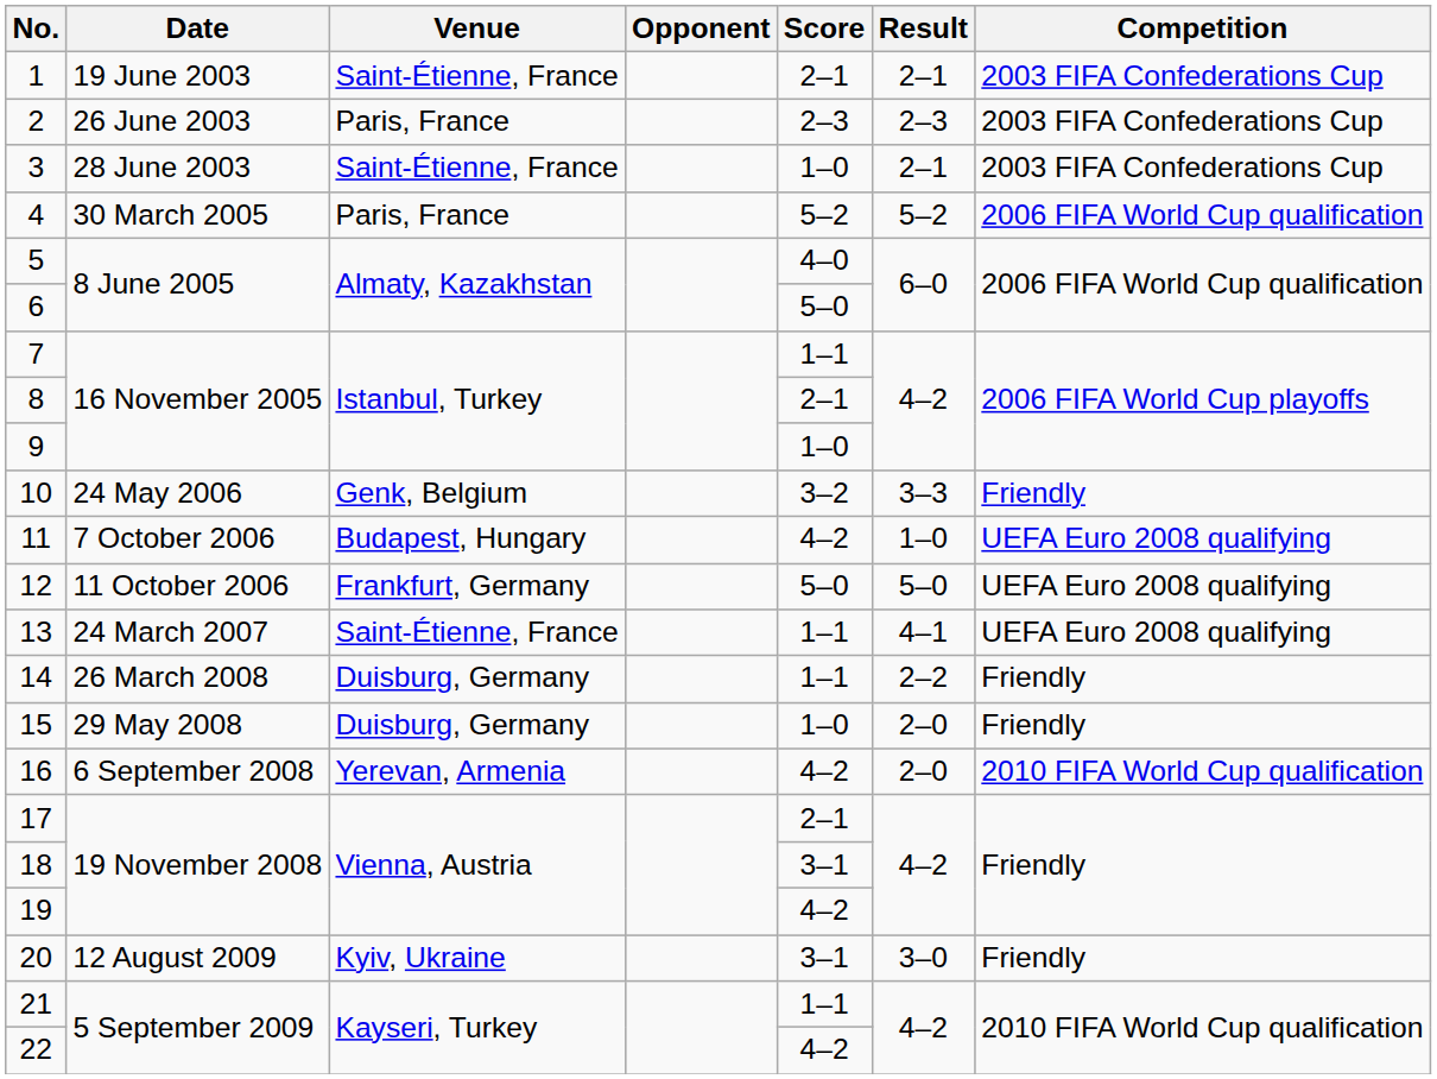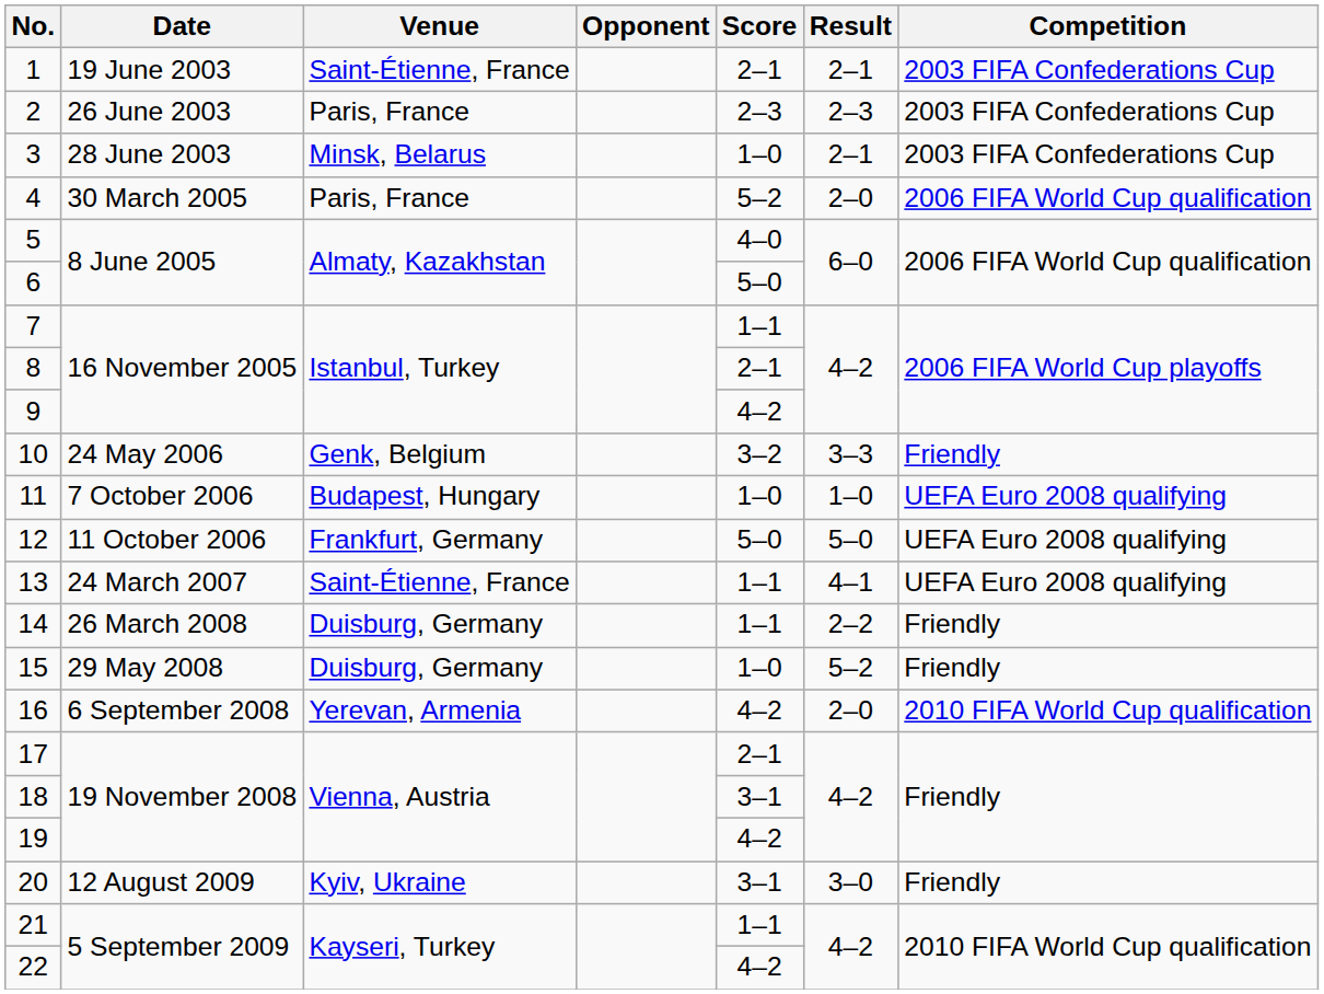3 | Venue: Saint-Étienne, France -> Minsk, Belarus
4 | Result: 5–2 -> 2–0
9 | Score: 1–0 -> 4–2
11 | Score: 4–2 -> 1–0
15 | Result: 2–0 -> 5–2
